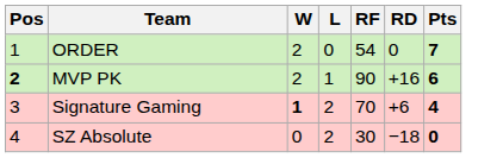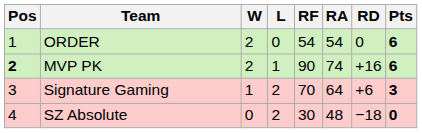+ column: RA | 54 | 74 | 64 | 48
ORDER | Pts: 7 -> 6
Signature Gaming | W: bold -> normal
Signature Gaming | Pts: 4 -> 3
